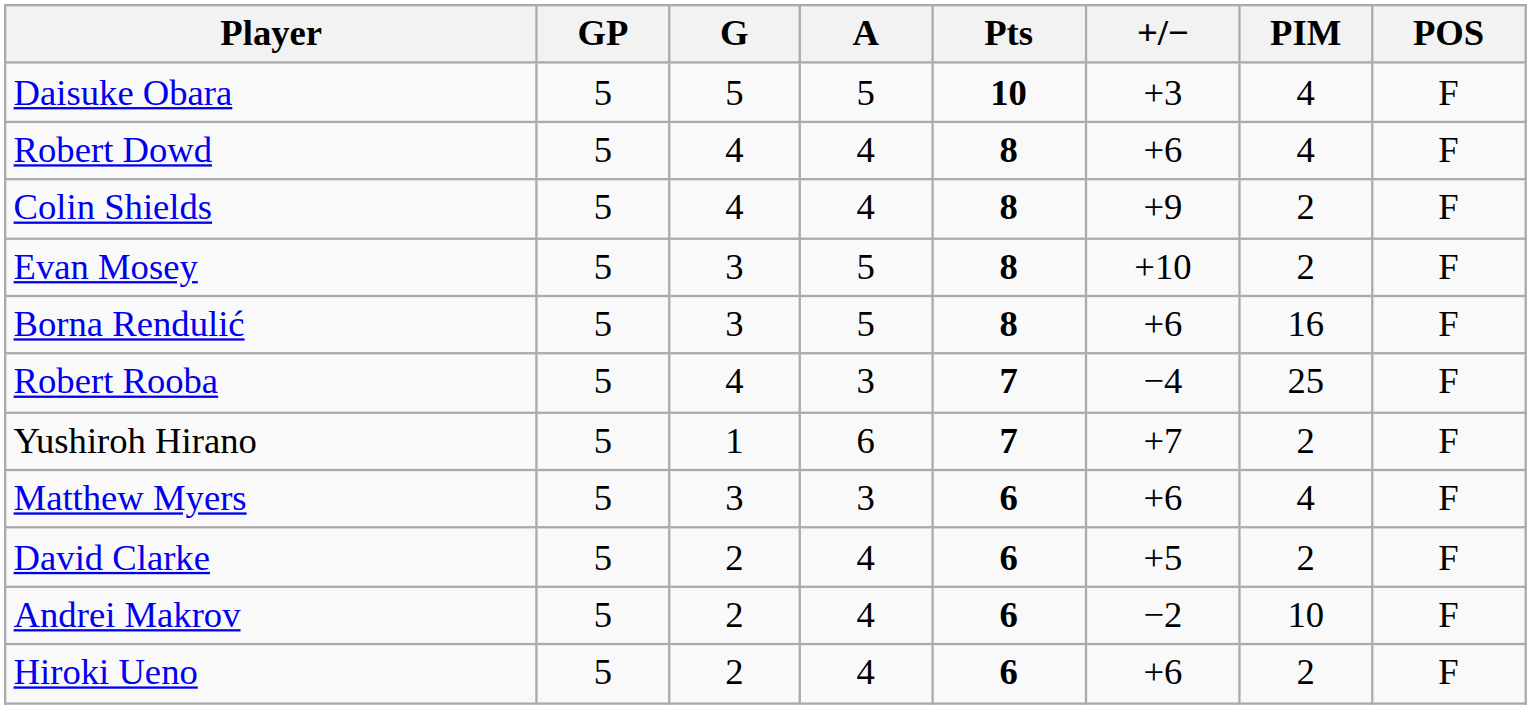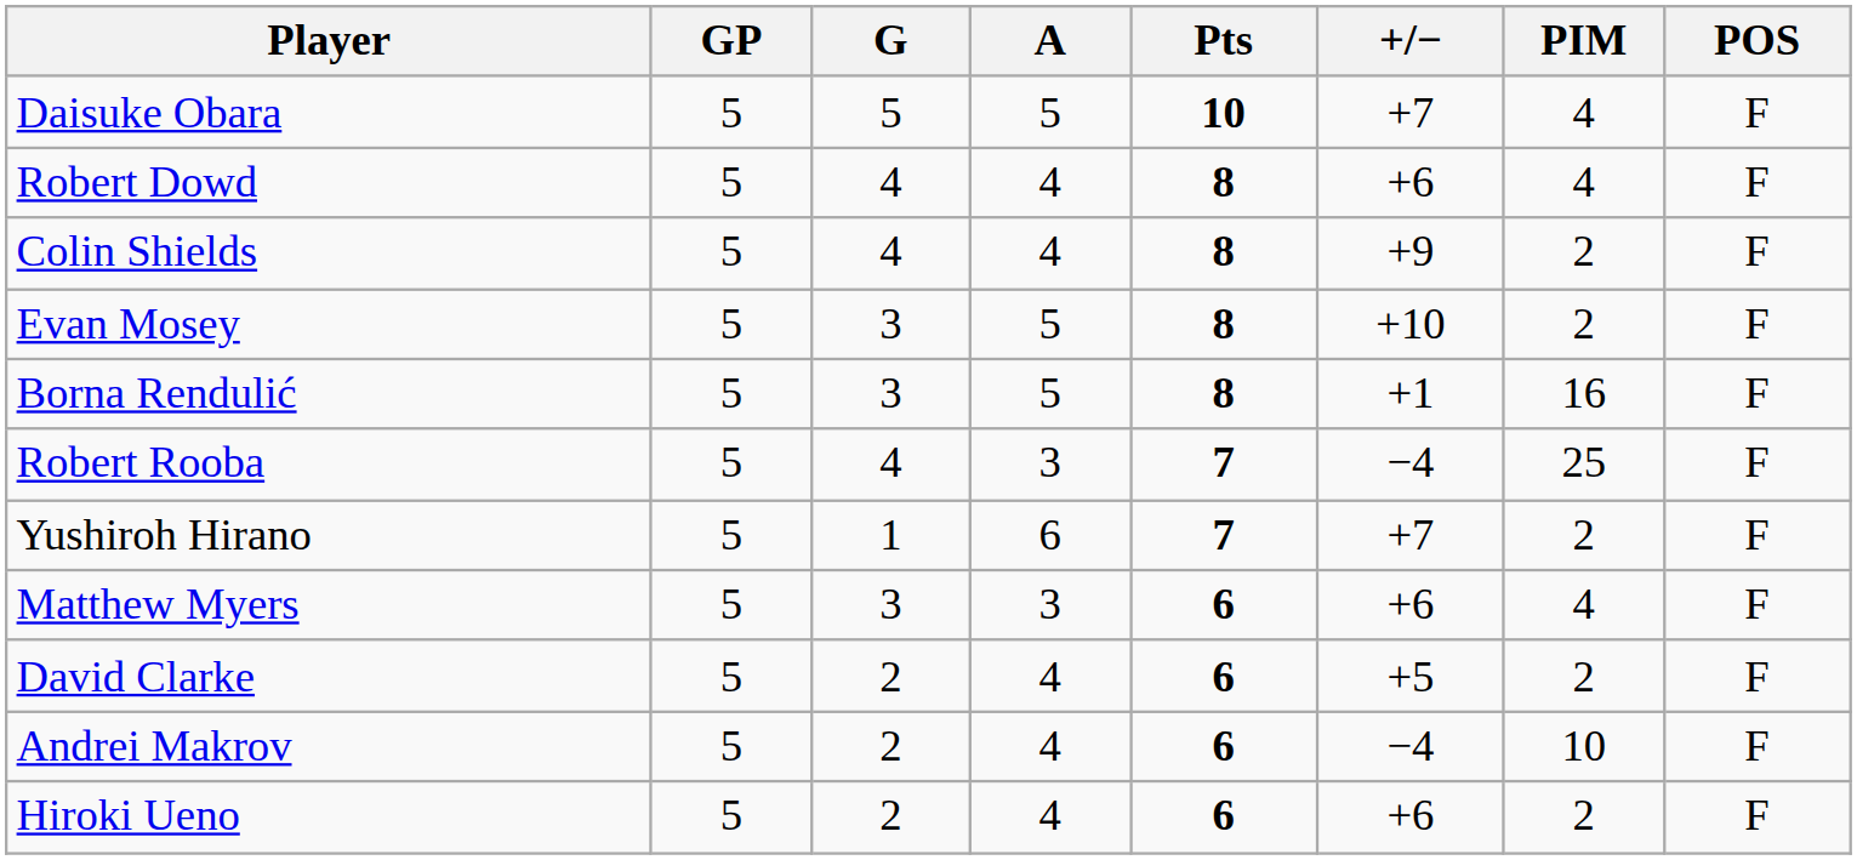Daisuke Obara | +/−: +3 -> +7
Borna Rendulić | +/−: +6 -> +1
Andrei Makrov | +/−: −2 -> −4
